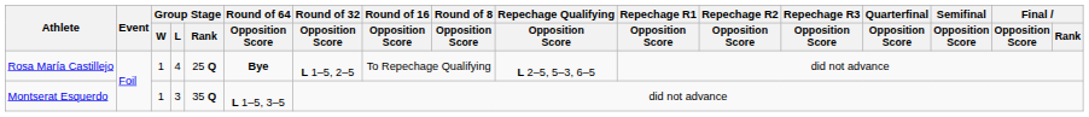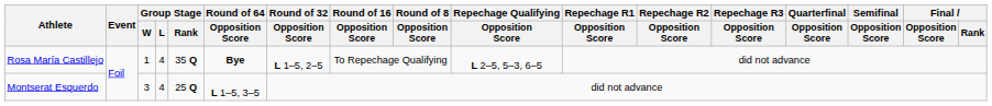Rosa María Castillejo | Group Stage / Rank: 25 Q -> 35 Q
Montserat Esquerdo | Group Stage / W: 1 -> 3
Montserat Esquerdo | Group Stage / L: 3 -> 4
Montserat Esquerdo | Group Stage / Rank: 35 Q -> 25 Q
